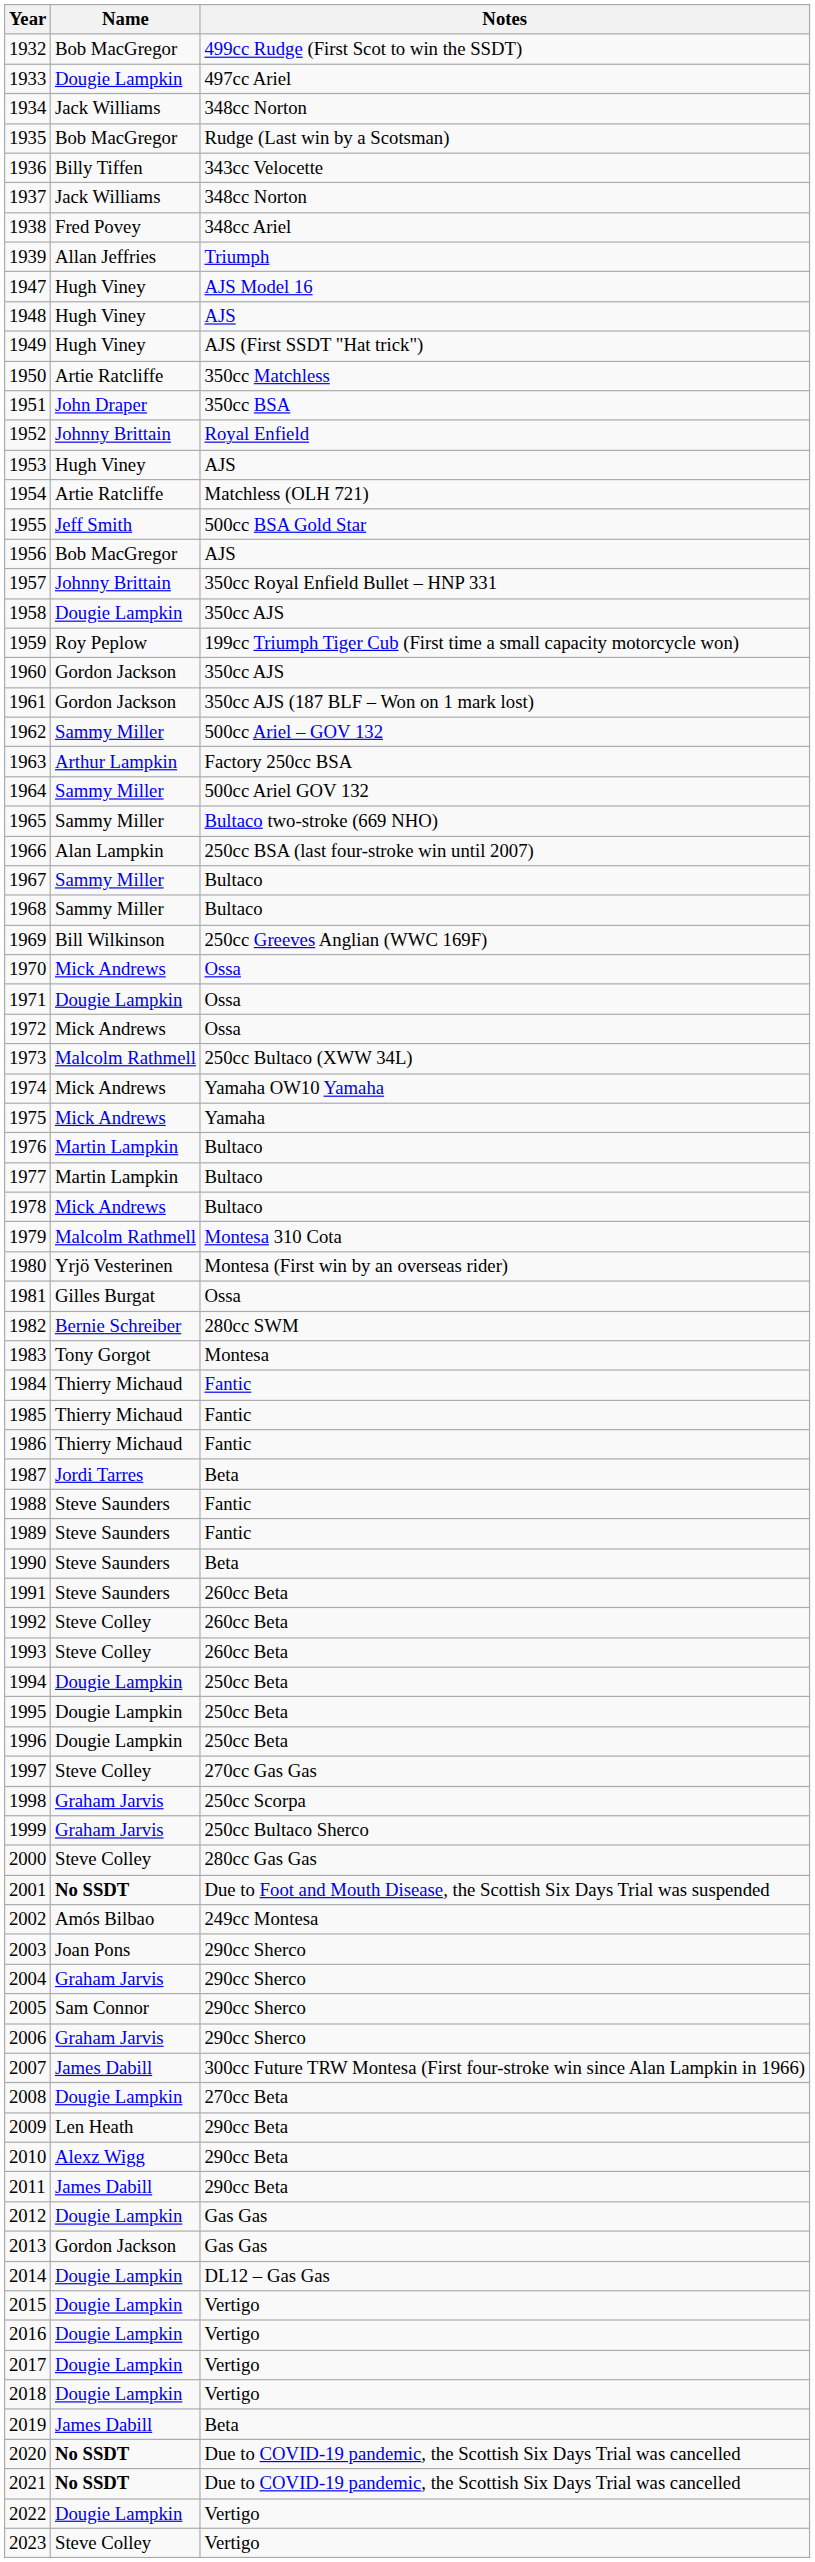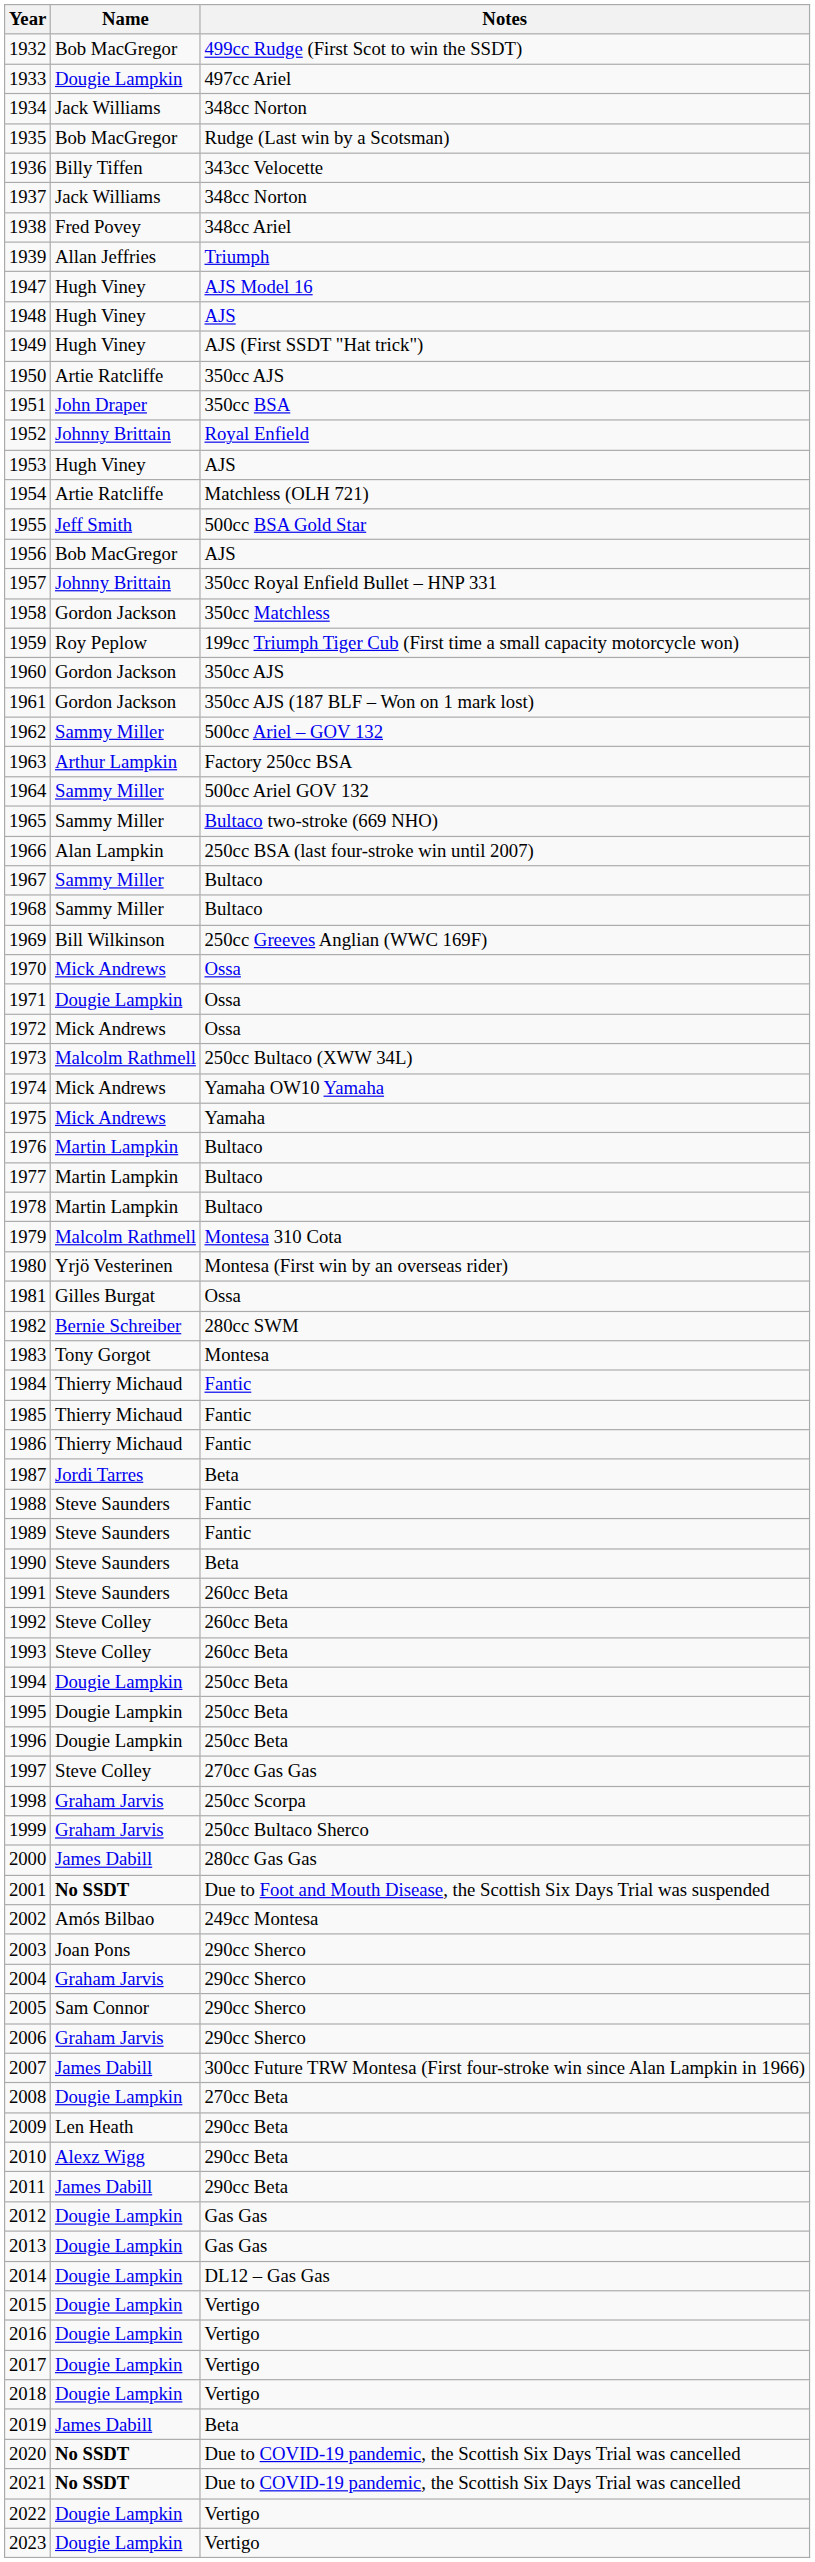1950 | Notes: 350cc Matchless -> 350cc AJS
1958 | Name: Dougie Lampkin -> Gordon Jackson
1958 | Notes: 350cc AJS -> 350cc Matchless
1978 | Name: Mick Andrews -> Martin Lampkin
2000 | Name: Steve Colley -> James Dabill
2013 | Name: Gordon Jackson -> Dougie Lampkin
2023 | Name: Steve Colley -> Dougie Lampkin
